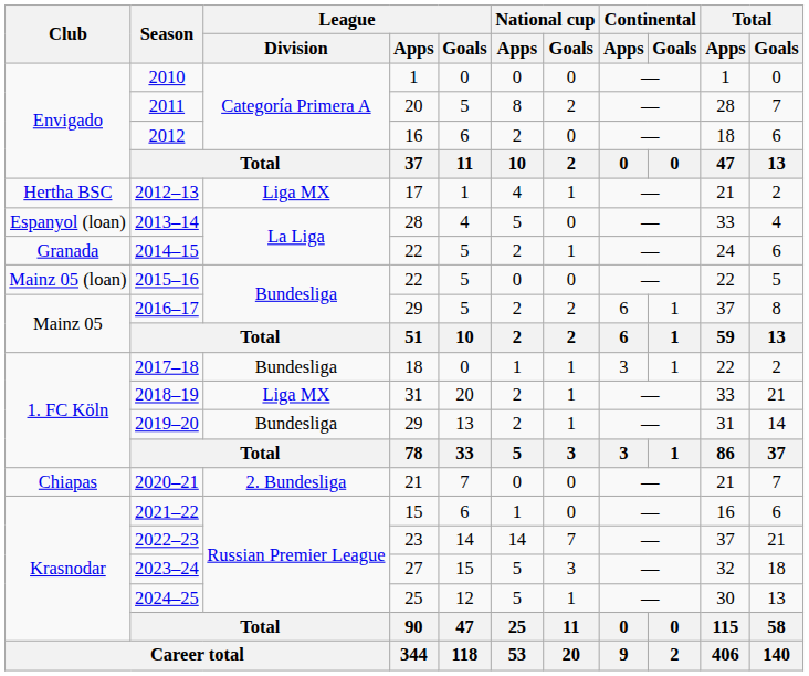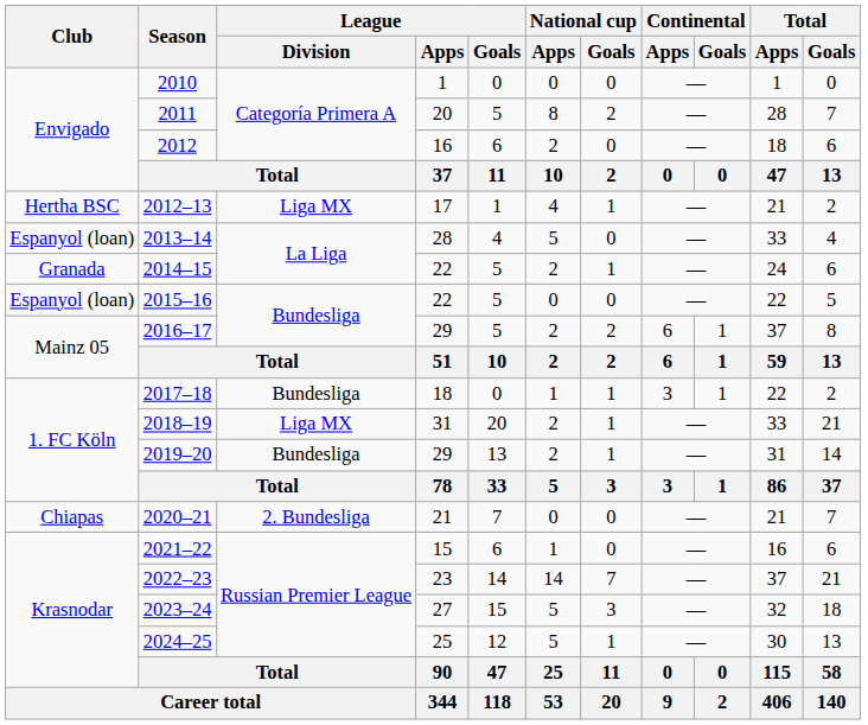2015–16 | Club: Mainz 05 (loan) -> Espanyol (loan)
